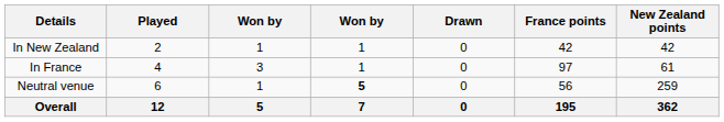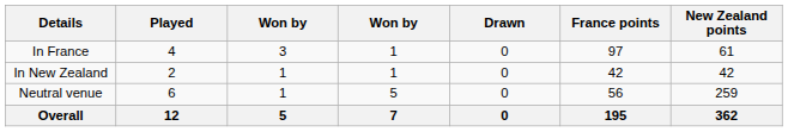rows swapped: In France <-> In New Zealand
Neutral venue | column 4: bold -> normal
